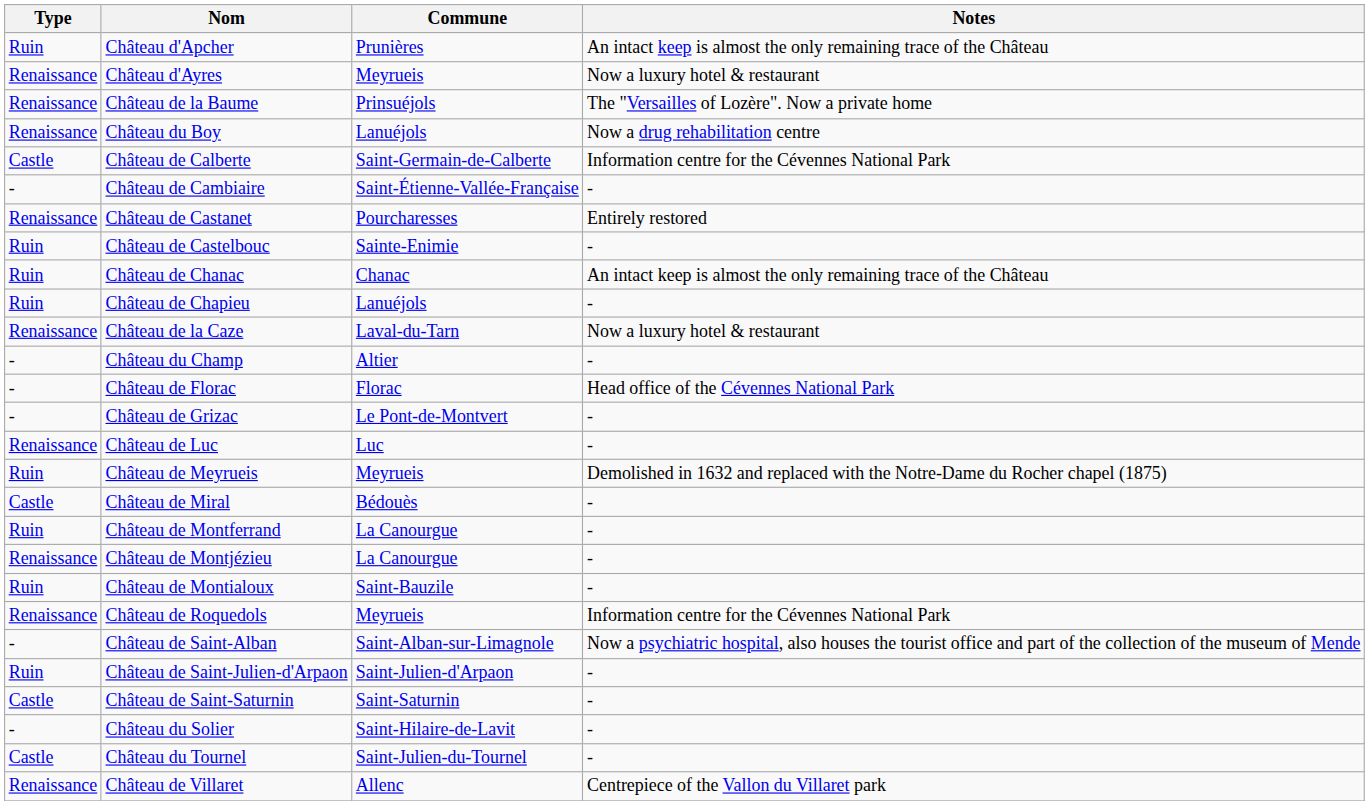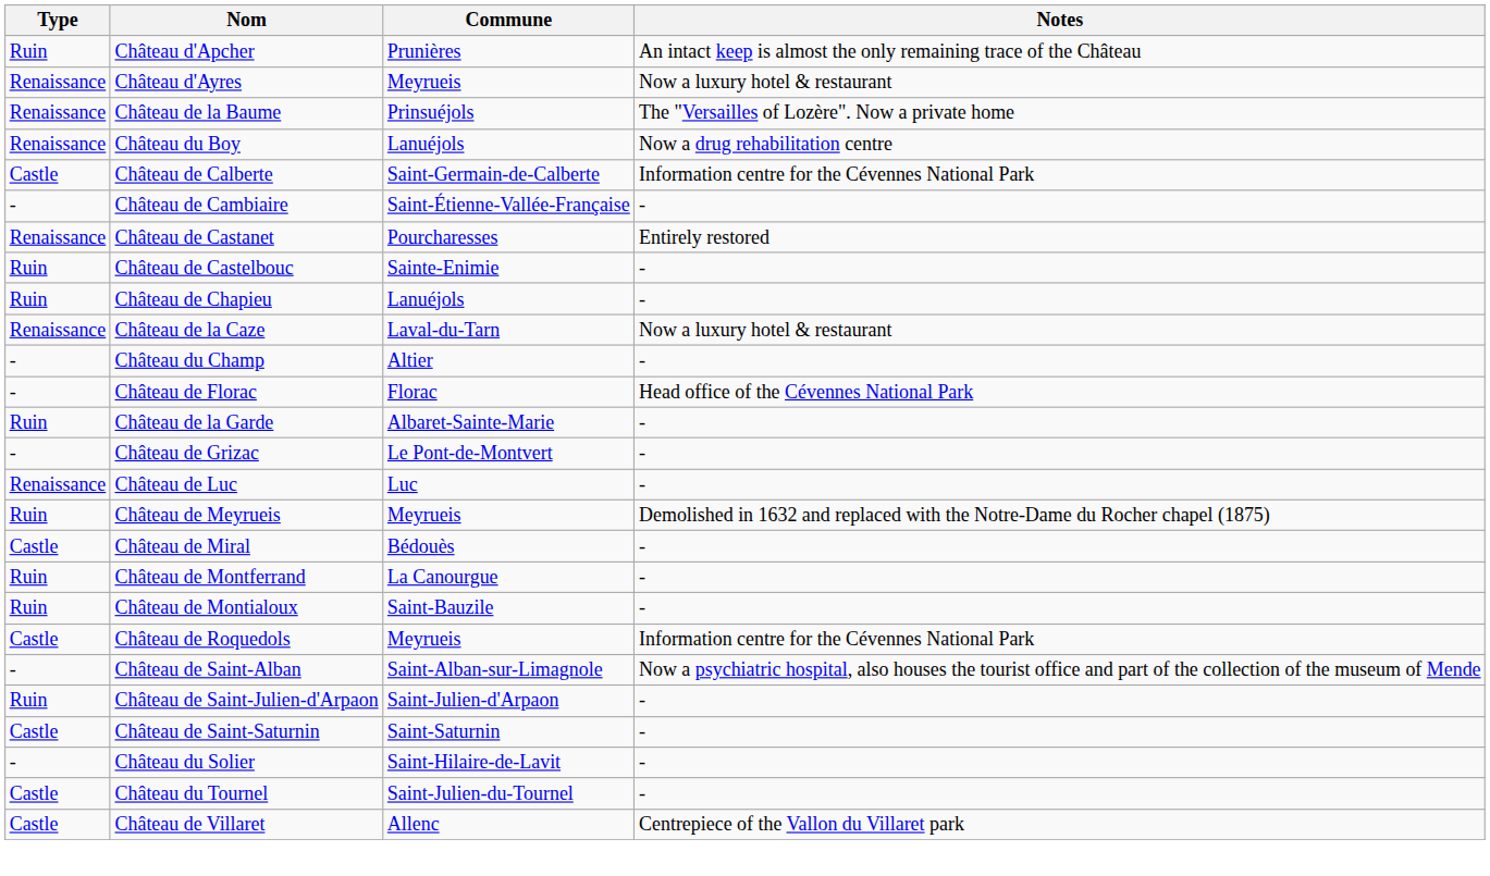- row: Ruin | Château de Chanac | Chanac | An intact keep is almost the only remaining trace of the Château
+ row: Ruin | Château de la Garde | Albaret-Sainte-Marie | -
- row: Renaissance | Château de Montjézieu | La Canourgue | -
Château de Roquedols | Type: Renaissance -> Castle
Château de Villaret | Type: Renaissance -> Castle
